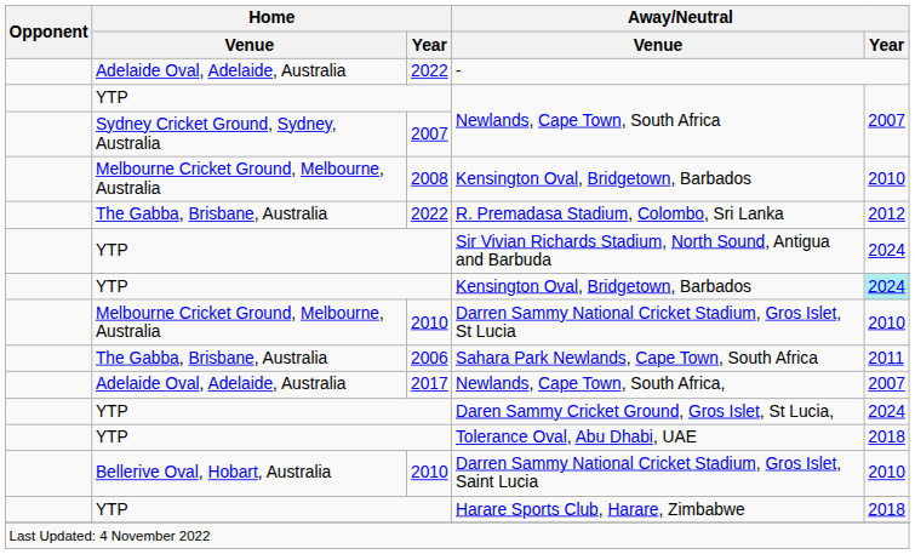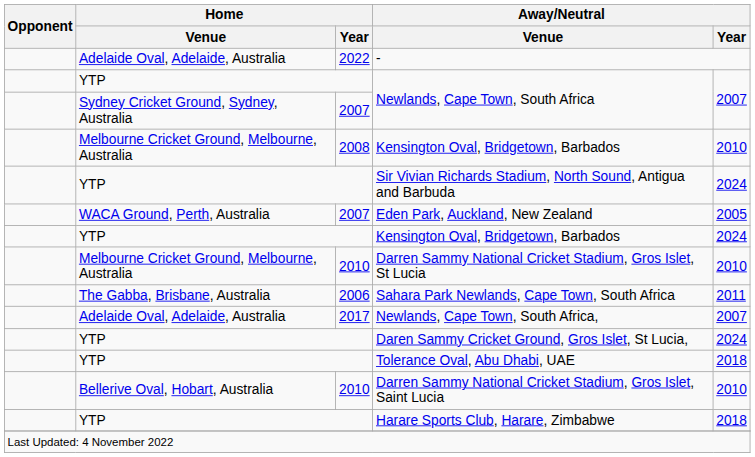- row: The Gabba, Brisbane, Australia | 2022 | R. Premadasa Stadium, Colombo, Sri Lanka | 2012
+ row: WACA Ground, Perth, Australia | 2007 | Eden Park, Auckland, New Zealand | 2005
YTP / Kensington Oval, Bridgetown, Barbados | Away/Neutral / Year: paleturquoise background -> no background
